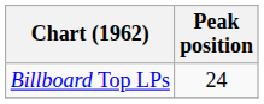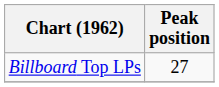Billboard Top LPs | Peak position: 24 -> 27
